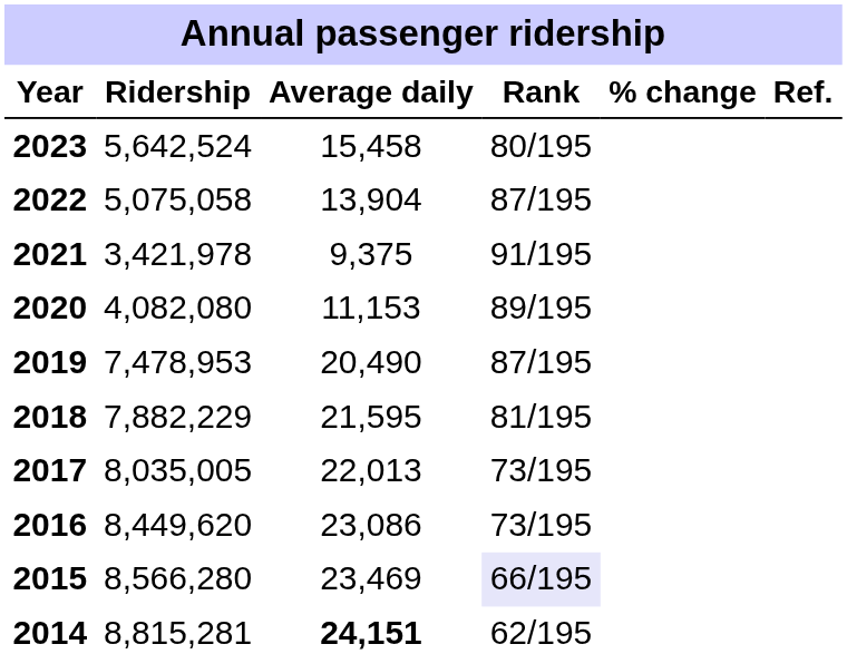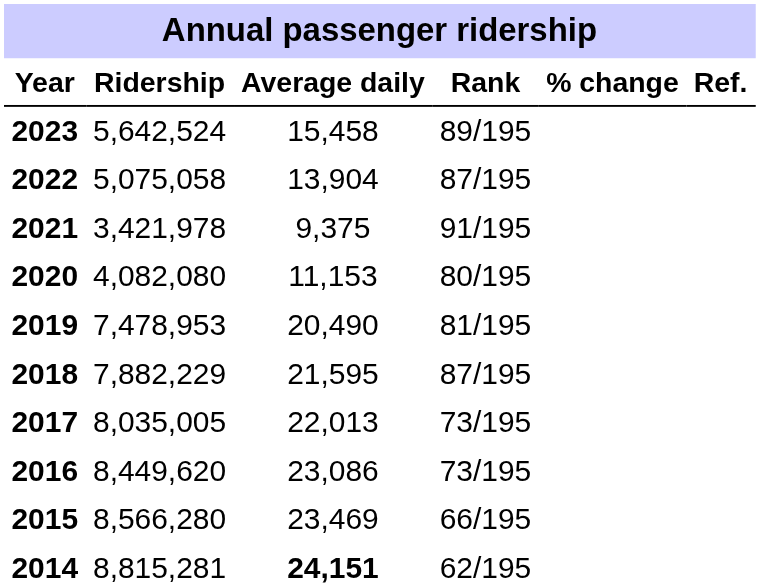2023 | Rank: 80/195 -> 89/195
2020 | Rank: 89/195 -> 80/195
2019 | Rank: 87/195 -> 81/195
2018 | Rank: 81/195 -> 87/195
2015 | Rank: lavender background -> no background
